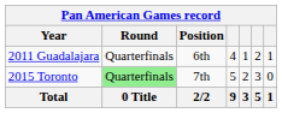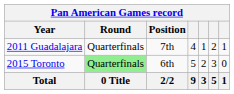2011 Guadalajara | Position: 6th -> 7th
2015 Toronto | Position: 7th -> 6th
